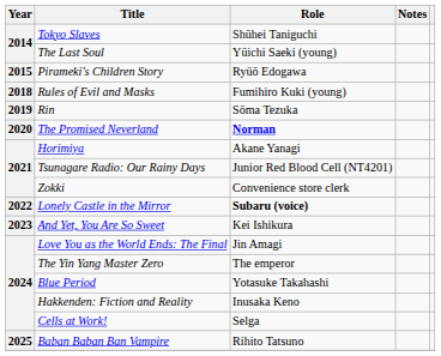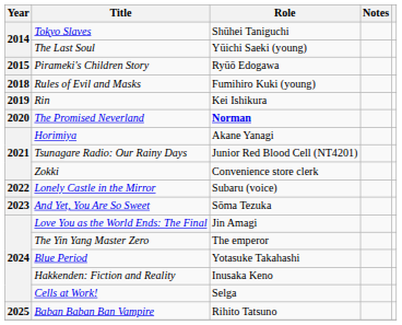Rin | Role: Sōma Tezuka -> Kei Ishikura
Lonely Castle in the Mirror | Role: bold -> normal
And Yet, You Are So Sweet | Role: Kei Ishikura -> Sōma Tezuka
